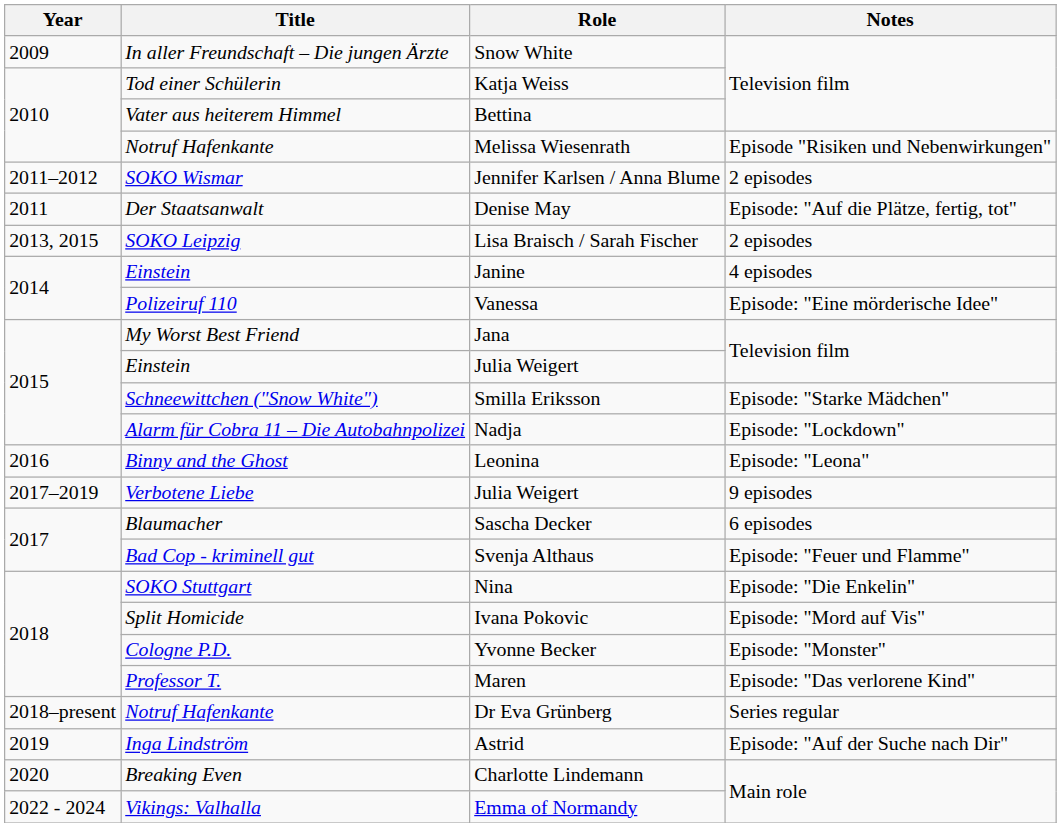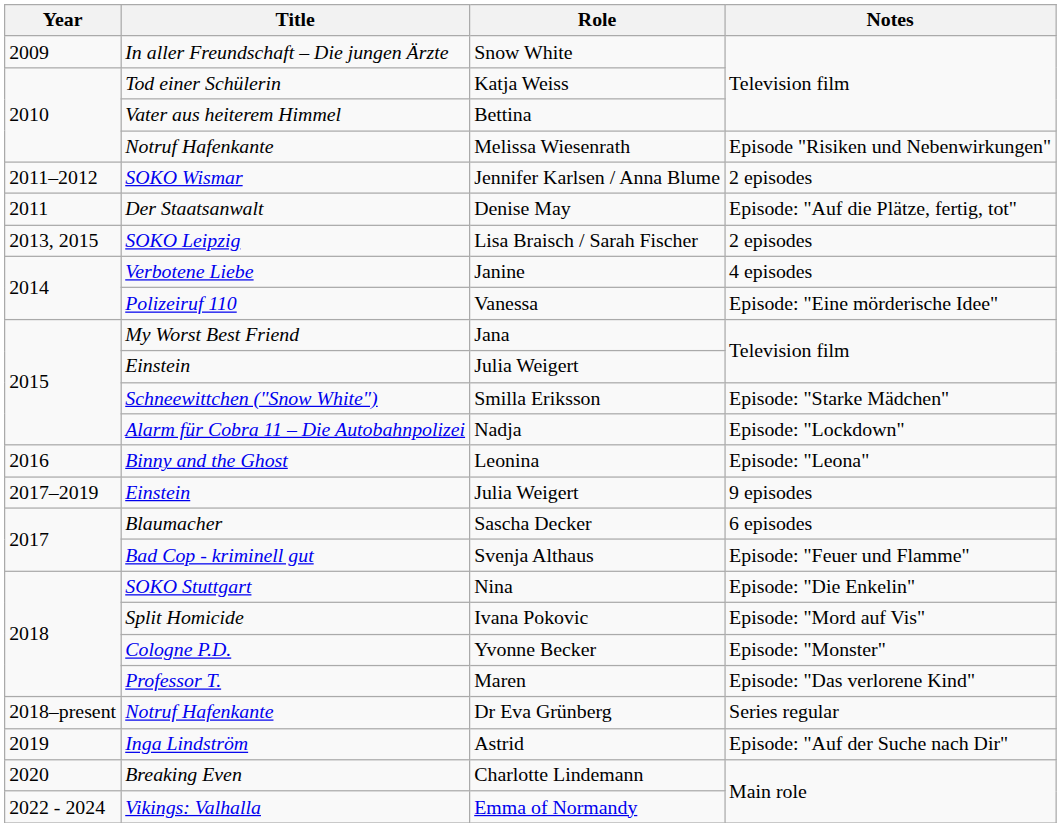Janine | Title: Einstein -> Verbotene Liebe
Julia Weigert / 9 episodes | Title: Verbotene Liebe -> Einstein
